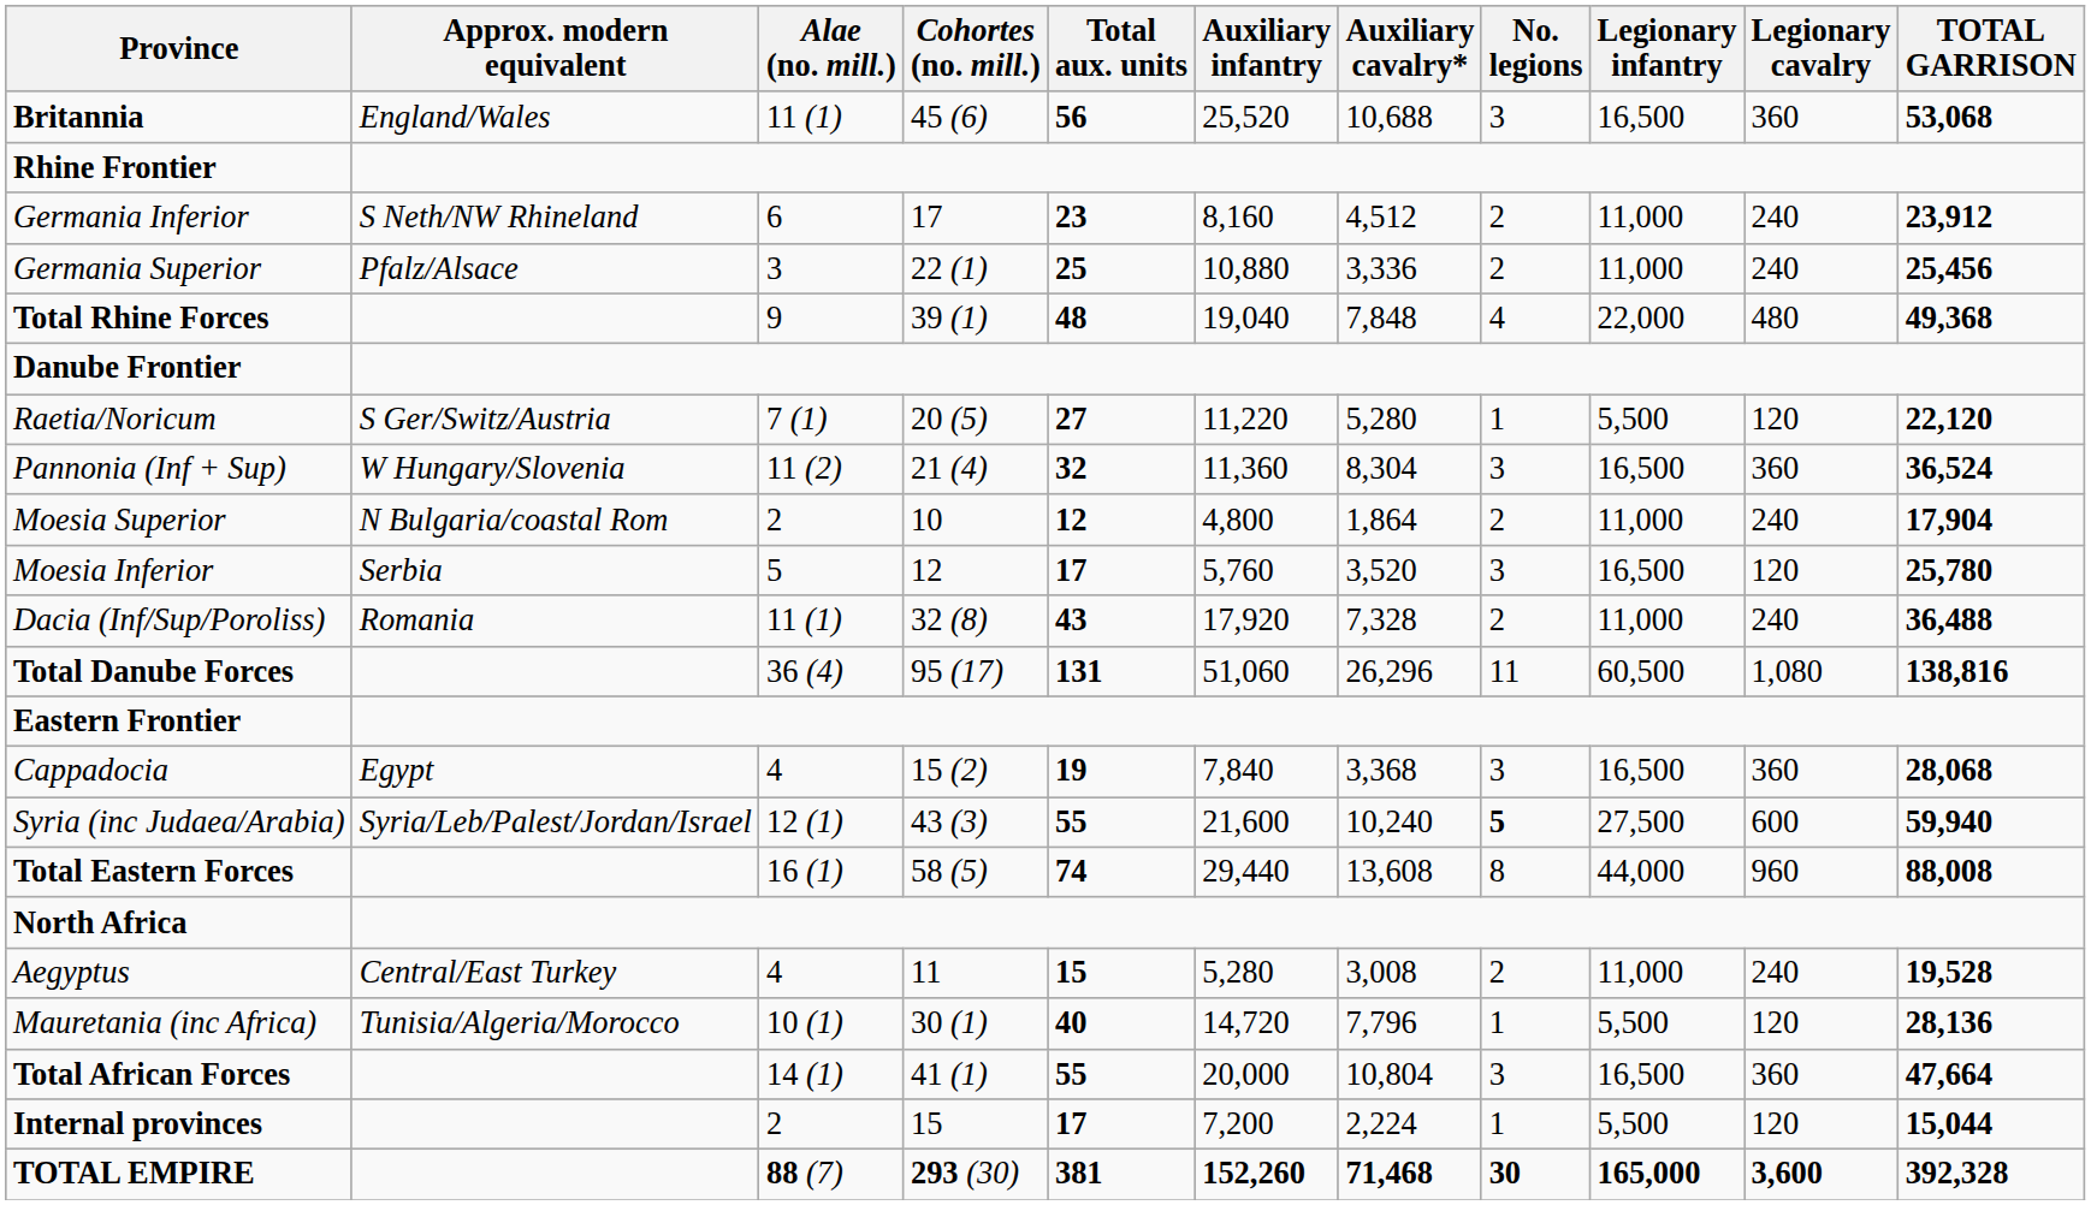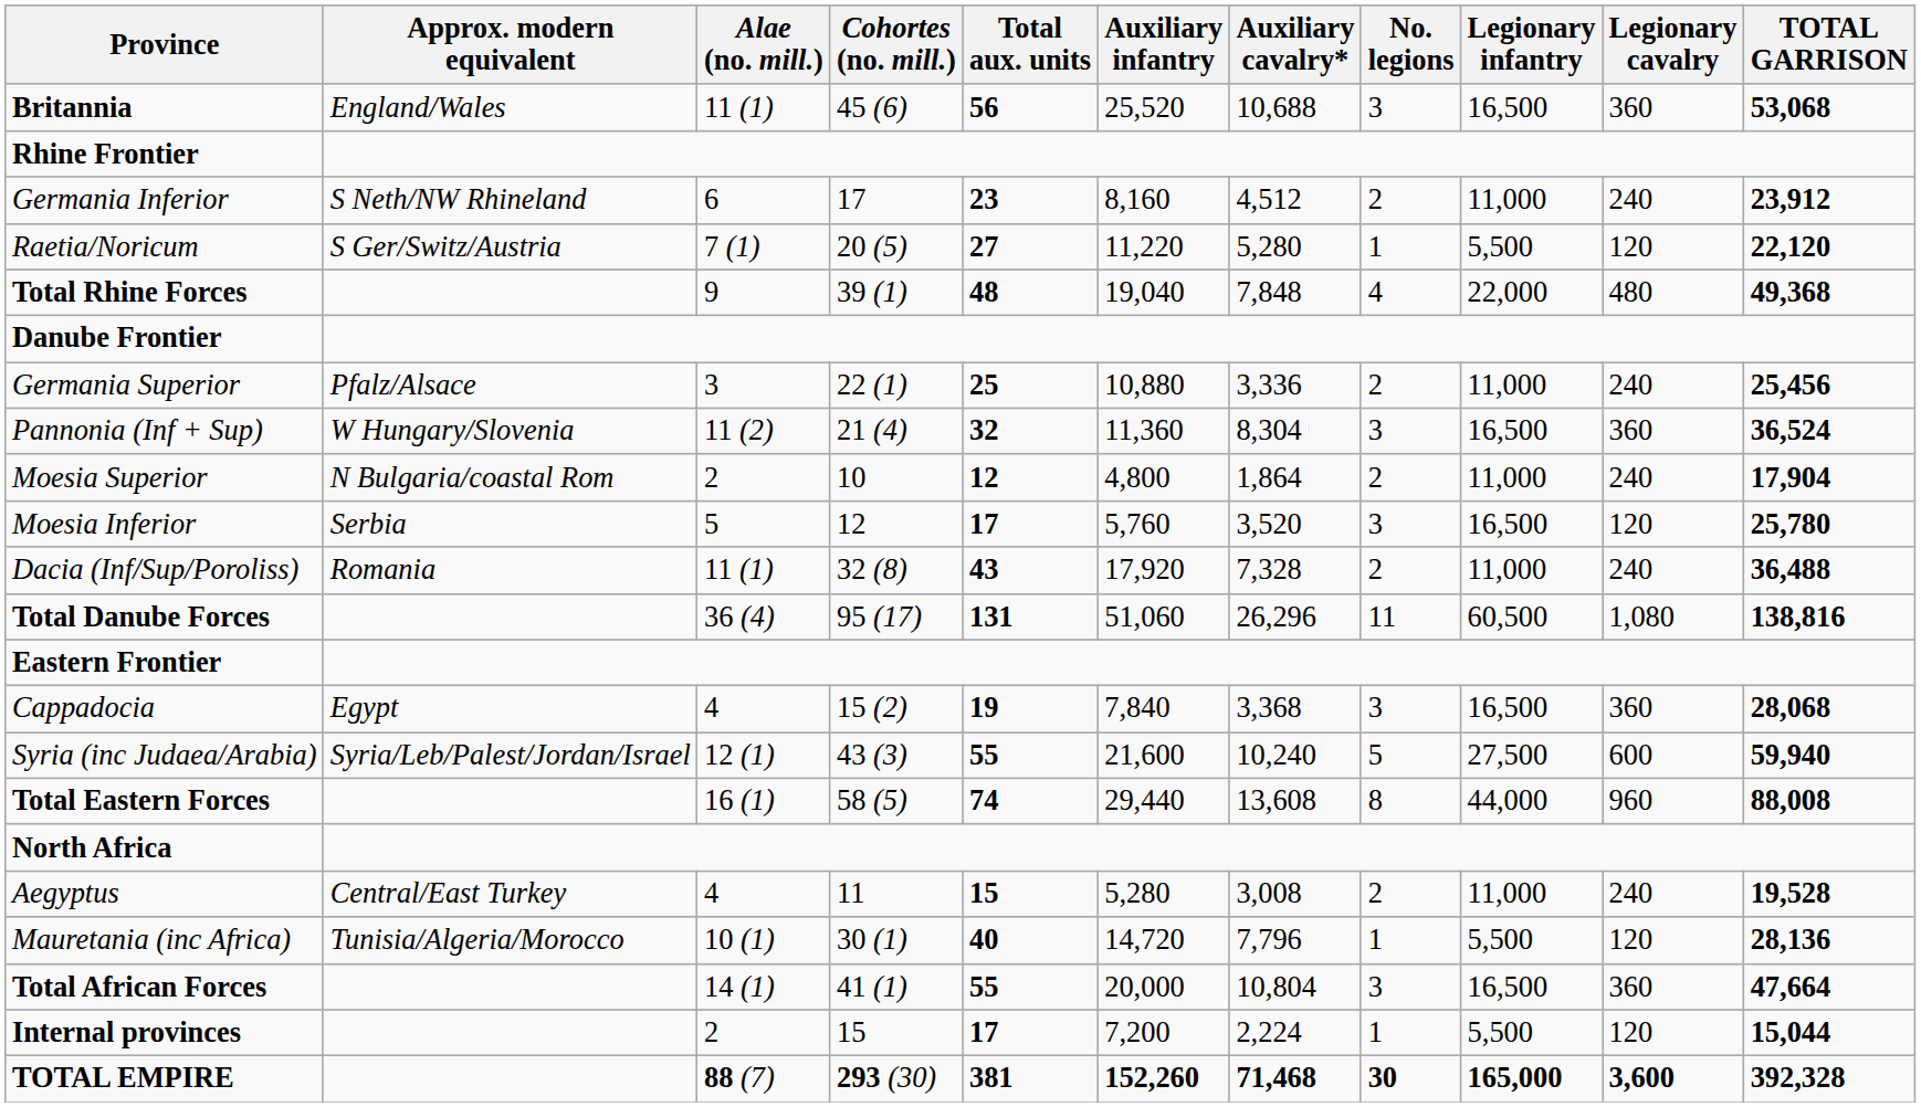rows swapped: Germania Superior <-> Raetia/Noricum
Syria (inc Judaea/Arabia) | No. legions: bold -> normal
